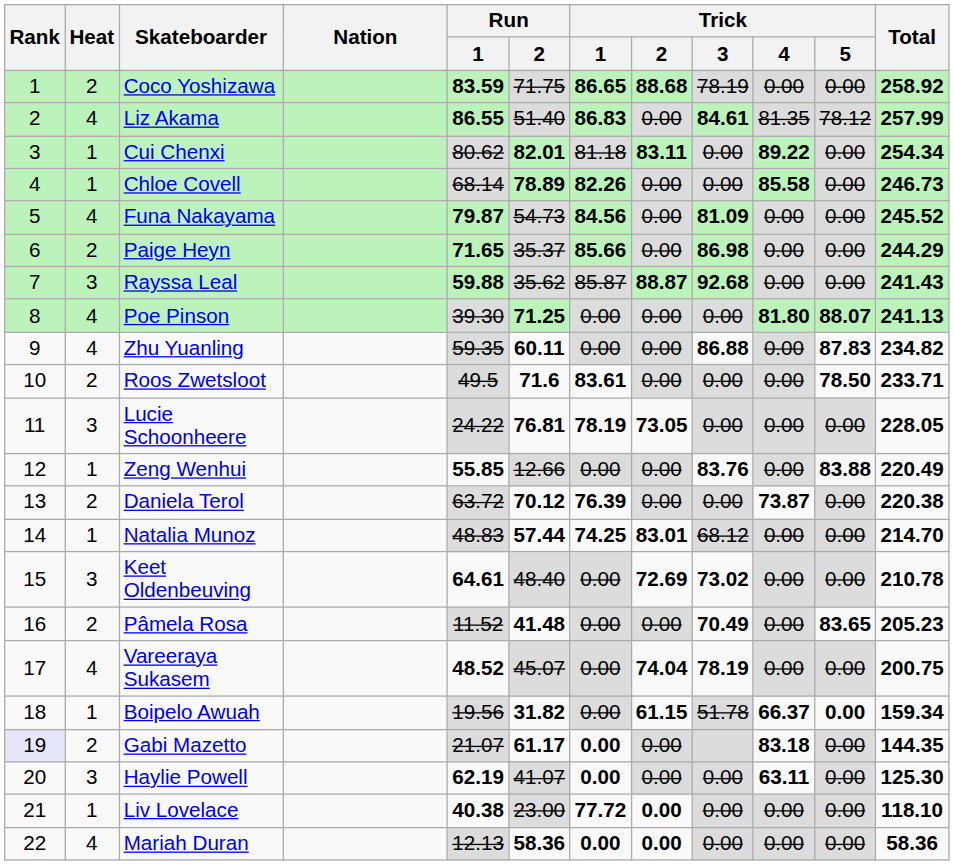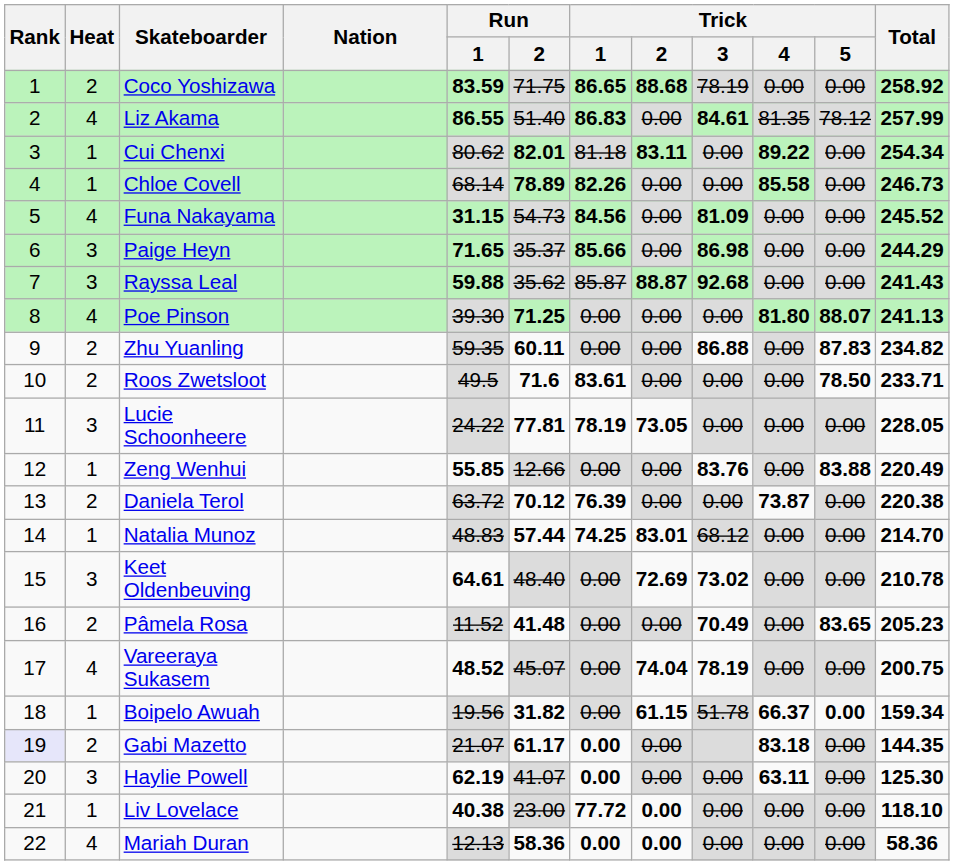Funa Nakayama | Run / 1: 79.87 -> 31.15
Paige Heyn | Heat: 2 -> 3
Zhu Yuanling | Heat: 4 -> 2
Lucie Schoonheere | Run / 2: 76.81 -> 77.81
